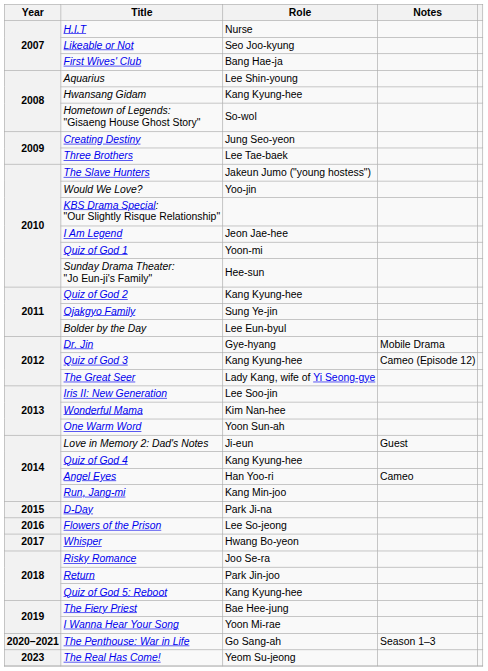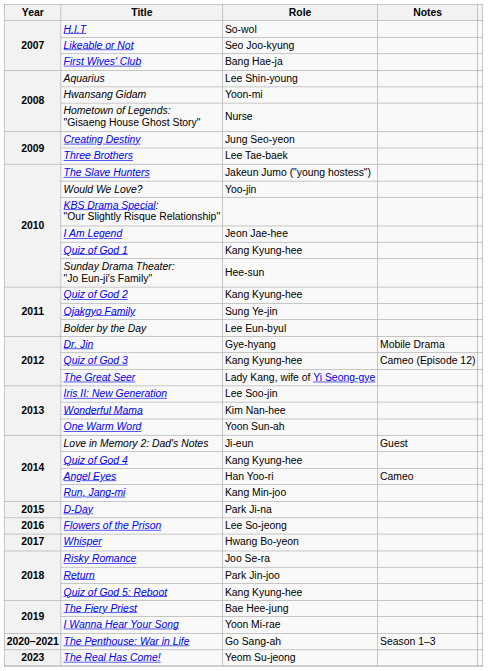H.I.T | Role: Nurse -> So-wol
Hwansang Gidam | Role: Kang Kyung-hee -> Yoon-mi
Hometown of Legends: "Gisaeng House Ghost Story" | Role: So-wol -> Nurse
Quiz of God 1 | Role: Yoon-mi -> Kang Kyung-hee
